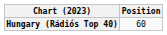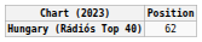Hungary (Rádiós Top 40) | Position: 60 -> 62
